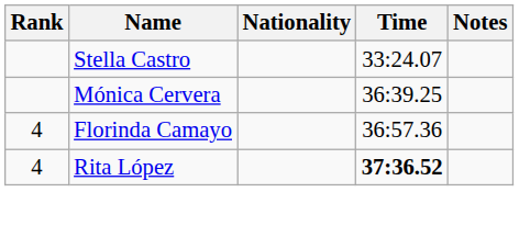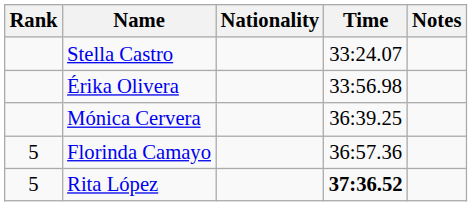+ row: Érika Olivera | 33:56.98
Florinda Camayo | Rank: 4 -> 5
Rita López | Rank: 4 -> 5
